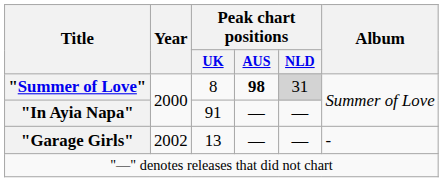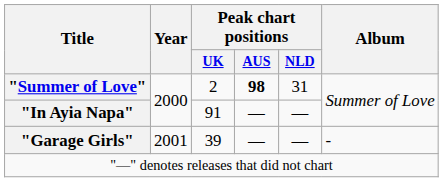"Summer of Love" | Peak chart positions / UK: 8 -> 2
"Summer of Love" | Peak chart positions / NLD: lightgrey background -> no background
"Garage Girls" | Year: 2002 -> 2001
"Garage Girls" | Peak chart positions / UK: 13 -> 39
